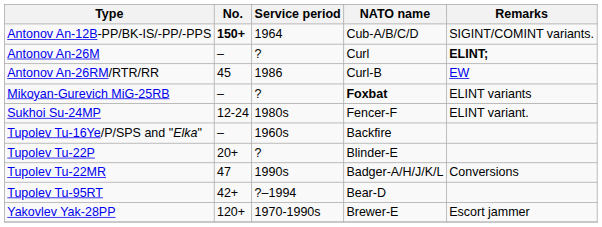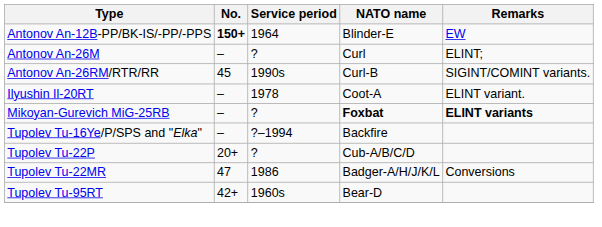Antonov An-12B-PP/BK-IS/-PP/-PPS | NATO name: Cub-A/B/C/D -> Blinder-E
Antonov An-12B-PP/BK-IS/-PP/-PPS | Remarks: SIGINT/COMINT variants. -> EW
Antonov An-26M | Remarks: bold -> normal
Antonov An-26RM/RTR/RR | Service period: 1986 -> 1990s
Antonov An-26RM/RTR/RR | Remarks: EW -> SIGINT/COMINT variants.
+ row: Ilyushin Il-20RT | – | 1978 | Coot-A | ELINT variant.
Mikoyan-Gurevich MiG-25RB | Remarks: normal -> bold
- row: Sukhoi Su-24MP | 12-24 | 1980s | Fencer-F | ELINT variant.
Tupolev Tu-16Ye/P/SPS and "Elka" | Service period: 1960s -> ?–1994
Tupolev Tu-22P | NATO name: Blinder-E -> Cub-A/B/C/D
Tupolev Tu-22MR | Service period: 1990s -> 1986
Tupolev Tu-95RT | Service period: ?–1994 -> 1960s
- row: Yakovlev Yak-28PP | 120+ | 1970-1990s | Brewer-E | Escort jammer
